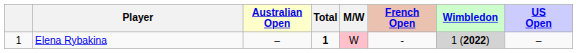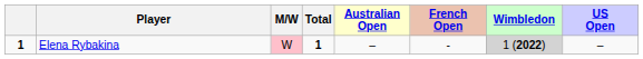columns swapped: M/W <-> Australian Open
Elena Rybakina | column 1: normal -> bold
